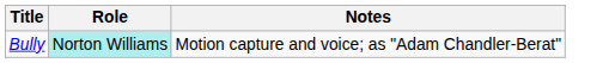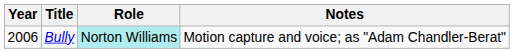+ column: Year | 2006
